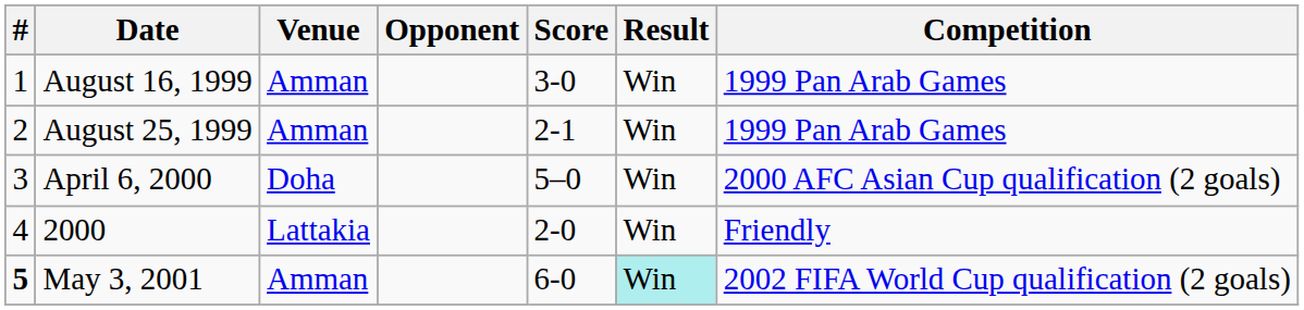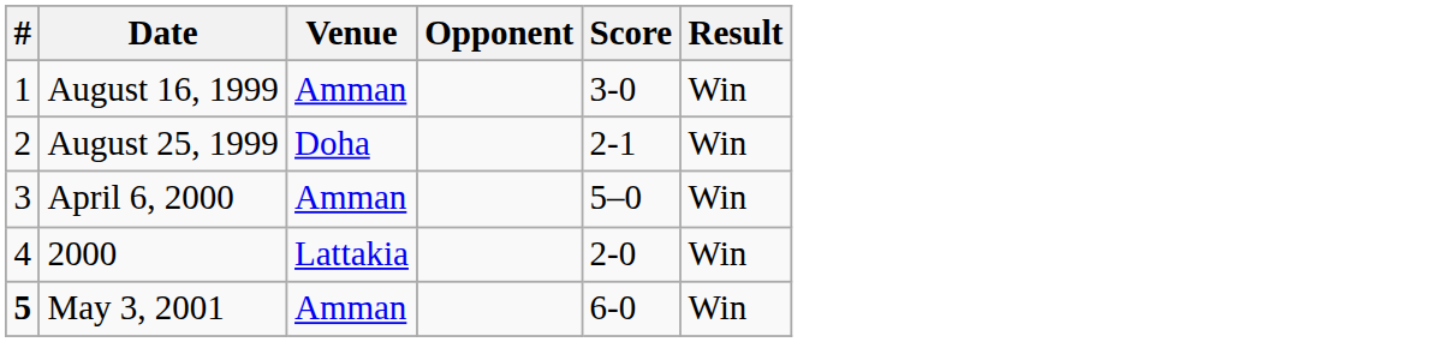- column: Competition | 1999 Pan Arab Games | 1999 Pan Arab Games | 2000 AFC Asian Cup qualification (2 goals) | Friendly | 2002 FIFA World Cup qualification (2 goals)
August 25, 1999 | Venue: Amman -> Doha
April 6, 2000 | Venue: Doha -> Amman
May 3, 2001 | Result: paleturquoise background -> no background
